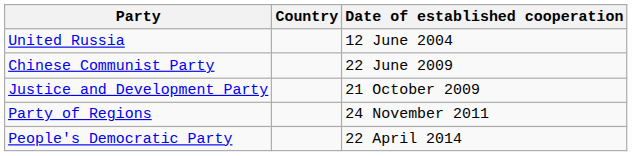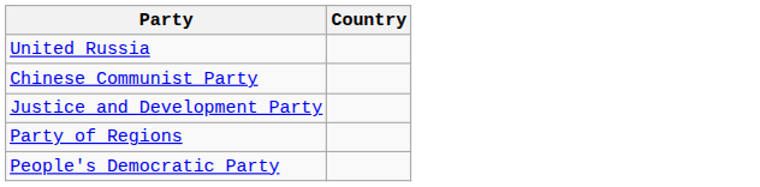- column: Date of established cooperation | 12 June 2004 | 22 June 2009 | 21 October 2009 | 24 November 2011 | 22 April 2014
